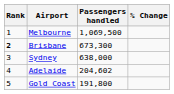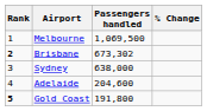Brisbane | Passengers handled: 673,300 -> 673,302
Adelaide | Passengers handled: 204,602 -> 204,600
Gold Coast | Rank: normal -> bold
